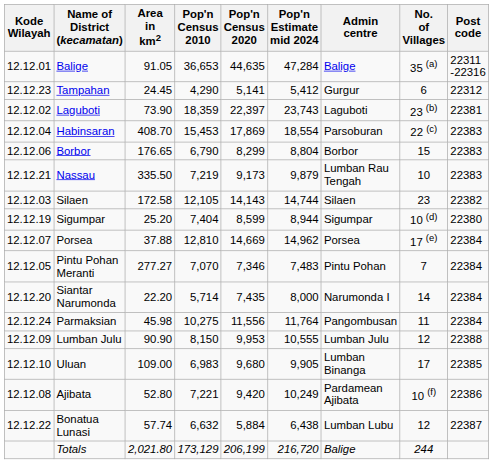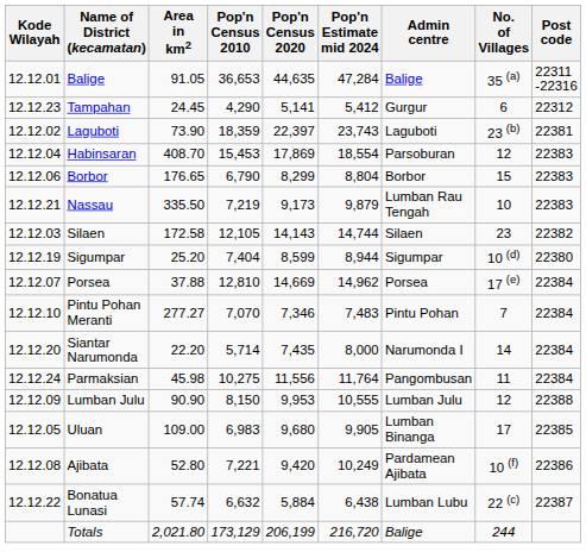Habinsaran | No. of Villages: 22 (c) -> 12
Pintu Pohan Meranti | Kode Wilayah: 12.12.05 -> 12.12.10
Uluan | Kode Wilayah: 12.12.10 -> 12.12.05
Bonatua Lunasi | No. of Villages: 12 -> 22 (c)
